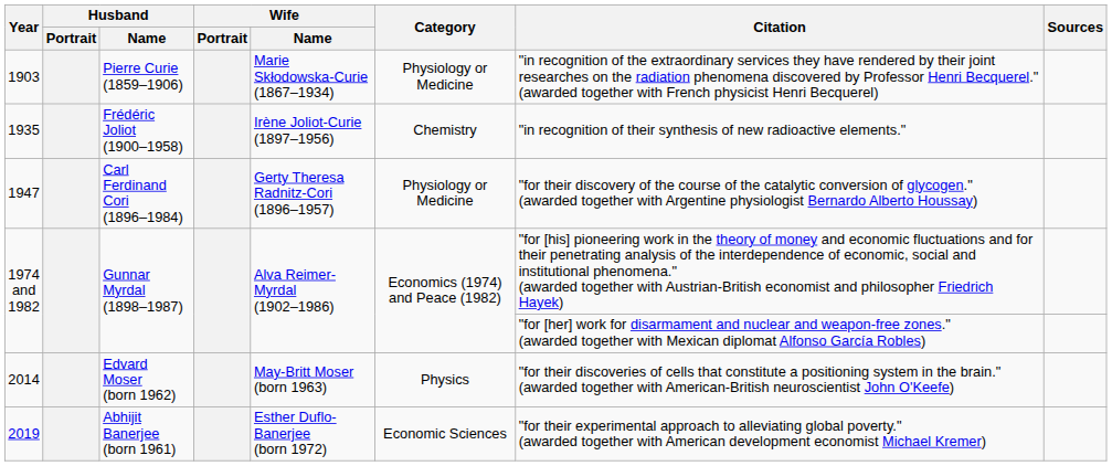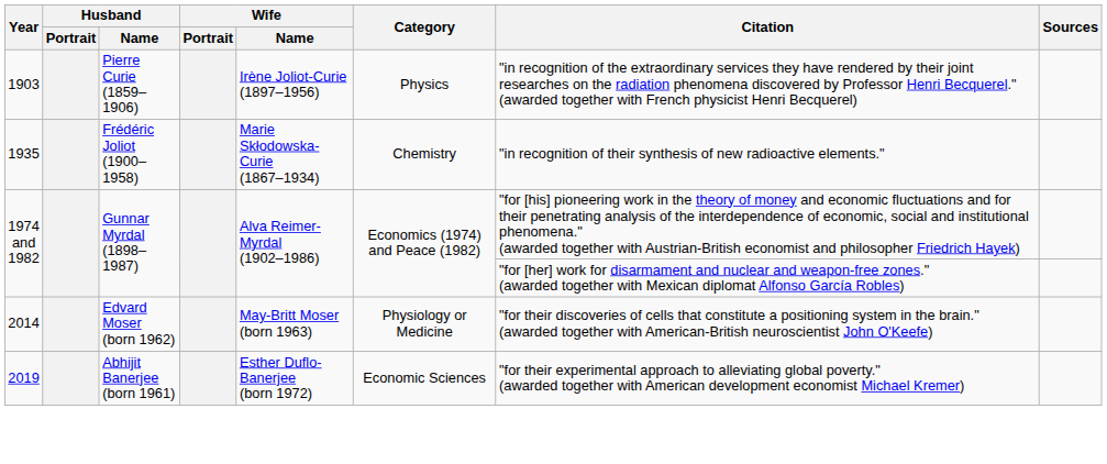1903 | Wife / Name: Marie Skłodowska-Curie (1867–1934) -> Irène Joliot-Curie (1897–1956)
1903 | Category: Physiology or Medicine -> Physics
1935 | Wife / Name: Irène Joliot-Curie (1897–1956) -> Marie Skłodowska-Curie (1867–1934)
- row: 1947 | Carl Ferdinand Cori (1896–1984) | Gerty Theresa Radnitz-Cori (1896–1957) | Physiology or Medicine | "for their discovery of the course of the catalytic conversion of glycogen." (awarded together with Argentine physiologist Bernardo Alberto Houssay)
2014 | Category: Physics -> Physiology or Medicine
